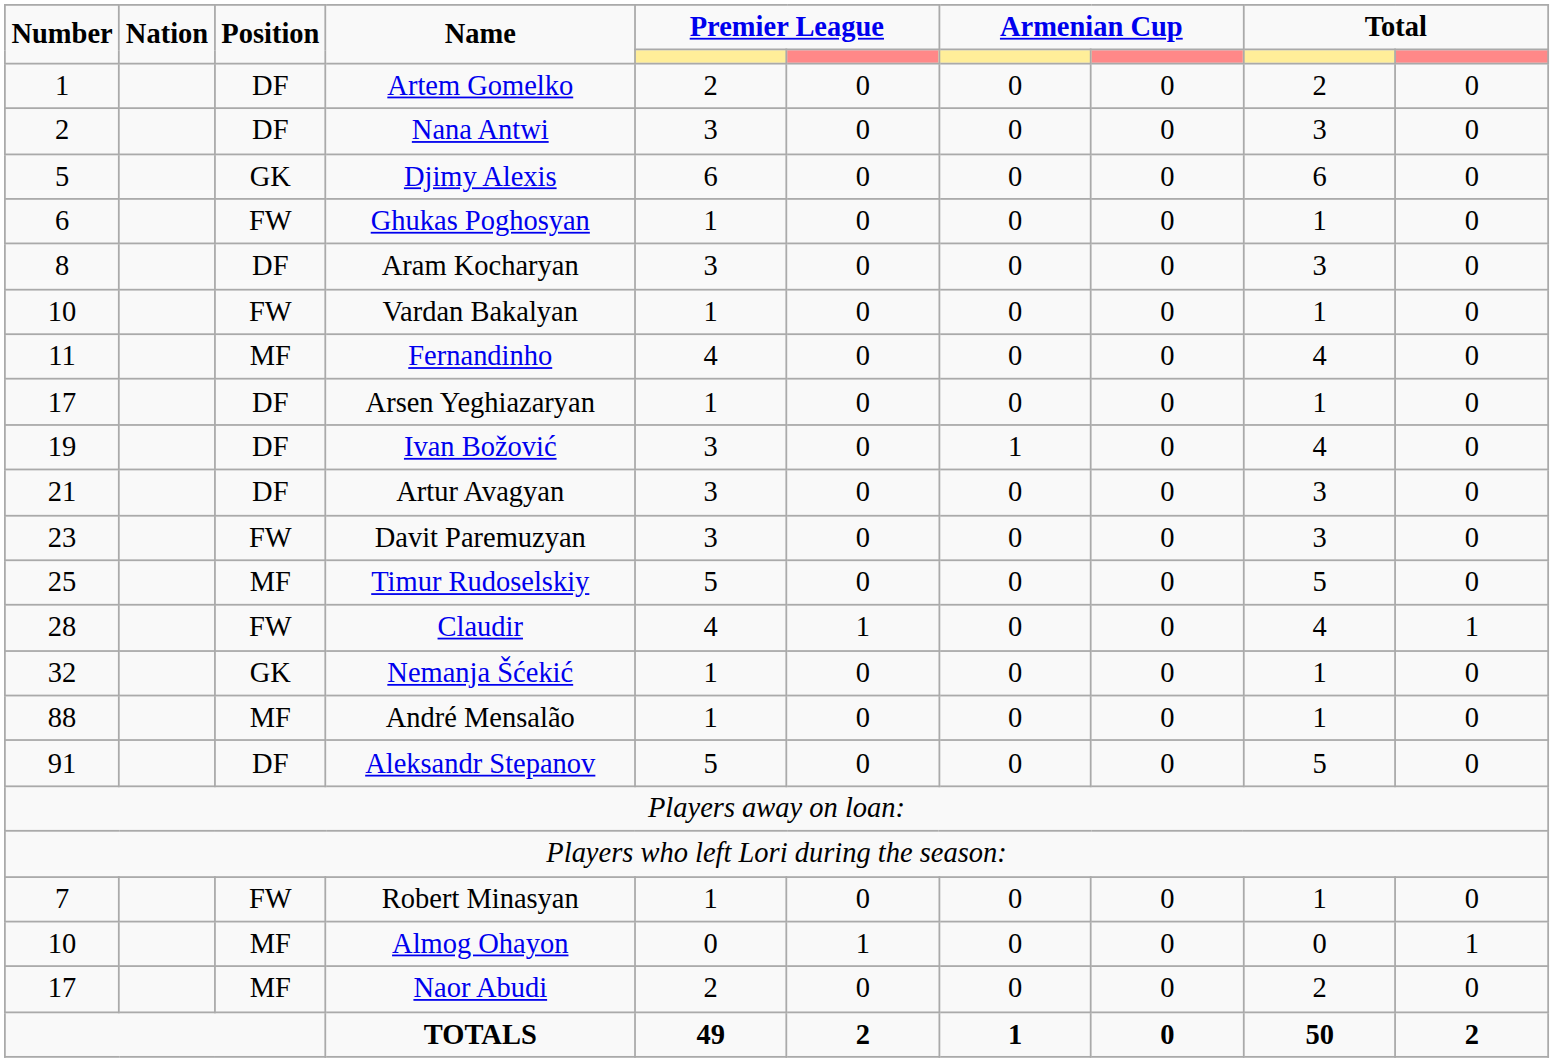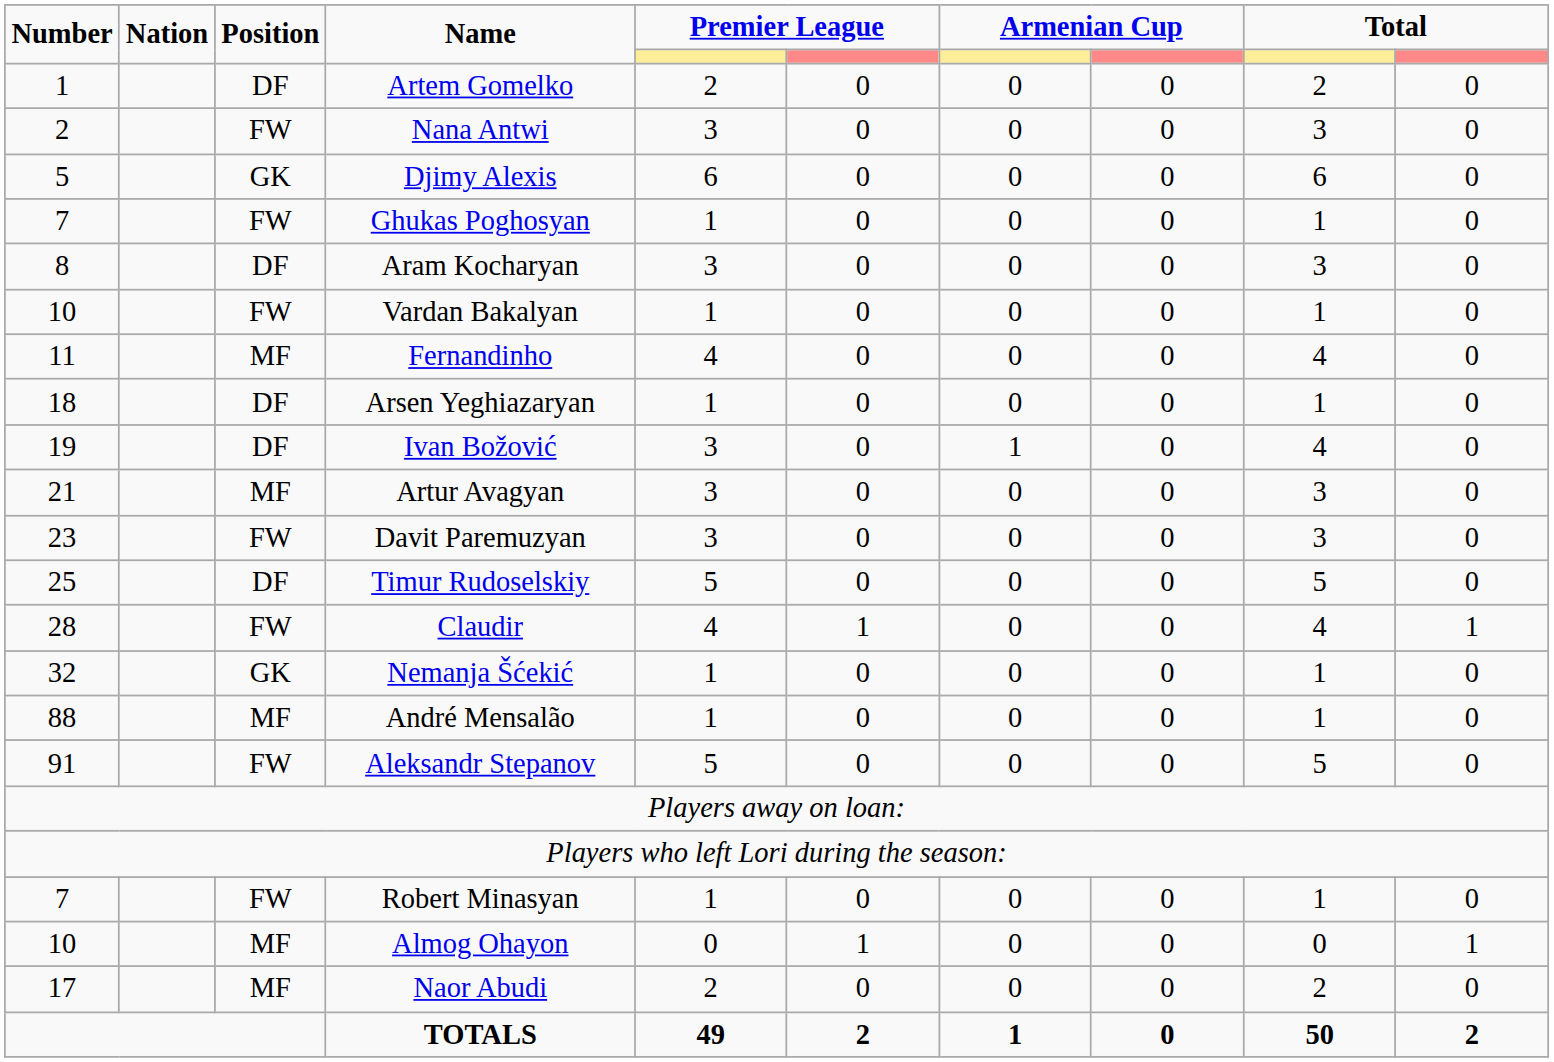Nana Antwi | Position: DF -> FW
Ghukas Poghosyan | Number: 6 -> 7
Arsen Yeghiazaryan | Number: 17 -> 18
Artur Avagyan | Position: DF -> MF
Timur Rudoselskiy | Position: MF -> DF
Aleksandr Stepanov | Position: DF -> FW
